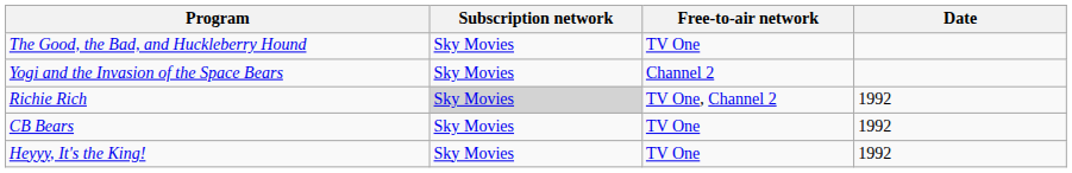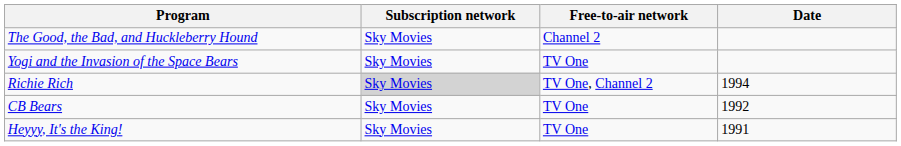The Good, the Bad, and Huckleberry Hound | Free-to-air network: TV One -> Channel 2
Yogi and the Invasion of the Space Bears | Free-to-air network: Channel 2 -> TV One
Richie Rich | Date: 1992 -> 1994
Heyyy, It's the King! | Date: 1992 -> 1991
